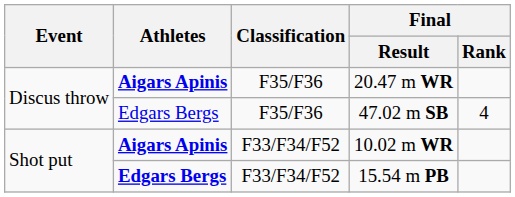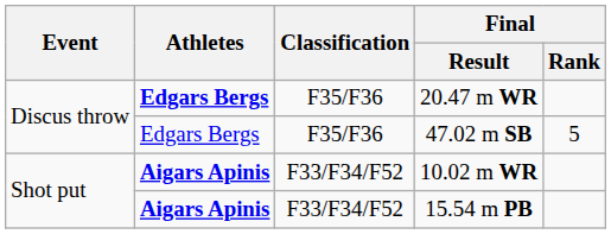20.47 m WR | Athletes: Aigars Apinis -> Edgars Bergs
47.02 m SB | Final / Rank: 4 -> 5
15.54 m PB | Athletes: Edgars Bergs -> Aigars Apinis
